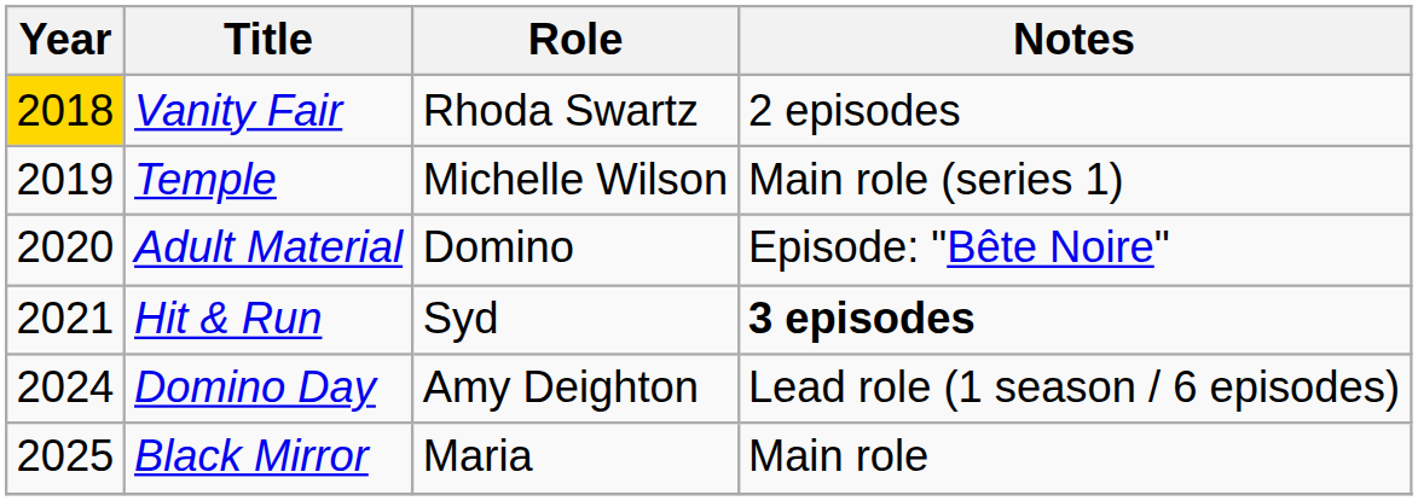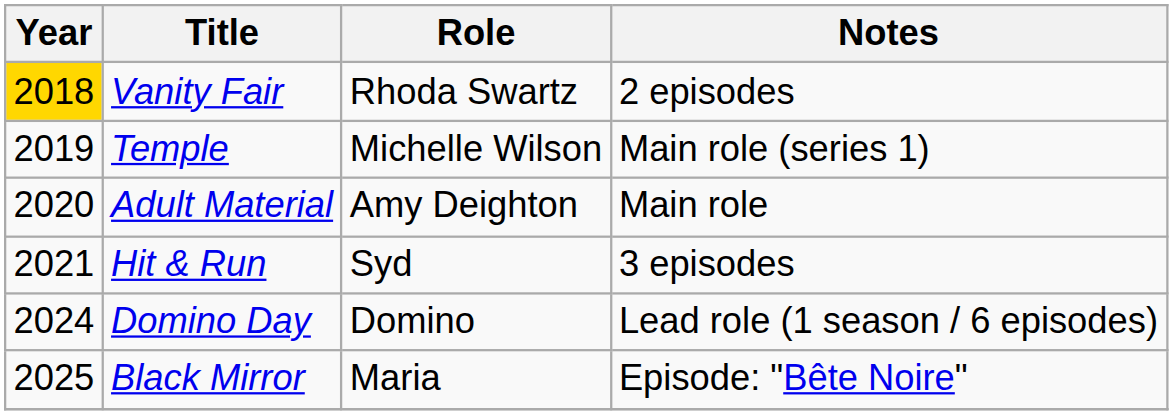Adult Material | Role: Domino -> Amy Deighton
Adult Material | Notes: Episode: "Bête Noire" -> Main role
Hit & Run | Notes: bold -> normal
Domino Day | Role: Amy Deighton -> Domino
Black Mirror | Notes: Main role -> Episode: "Bête Noire"
